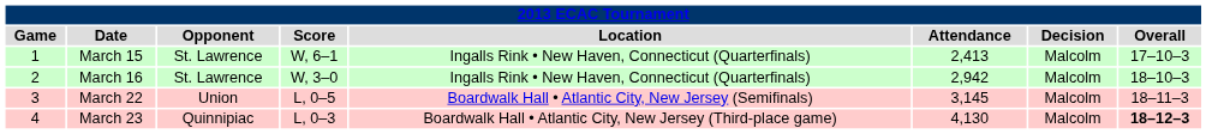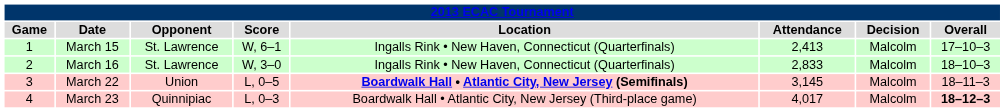March 16 | Attendance: 2,942 -> 2,833
March 22 | Location: normal -> bold
March 23 | Attendance: 4,130 -> 4,017
